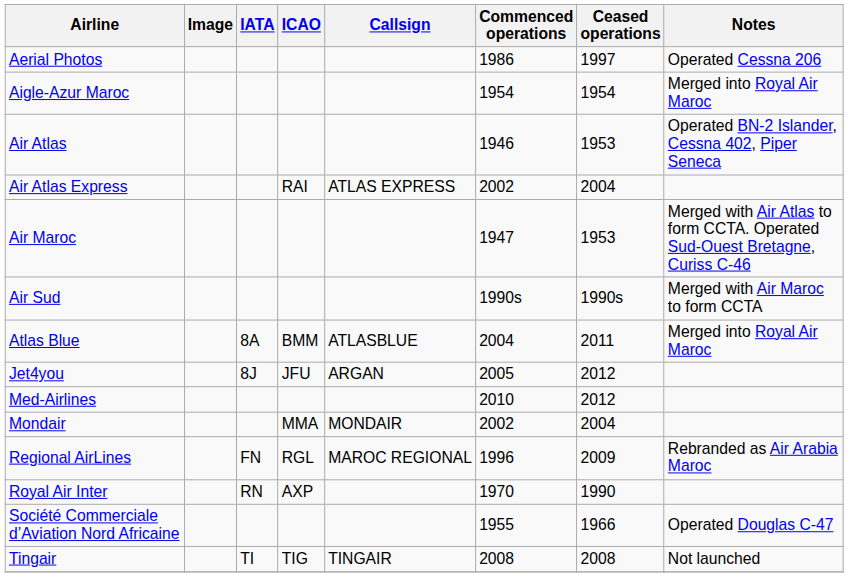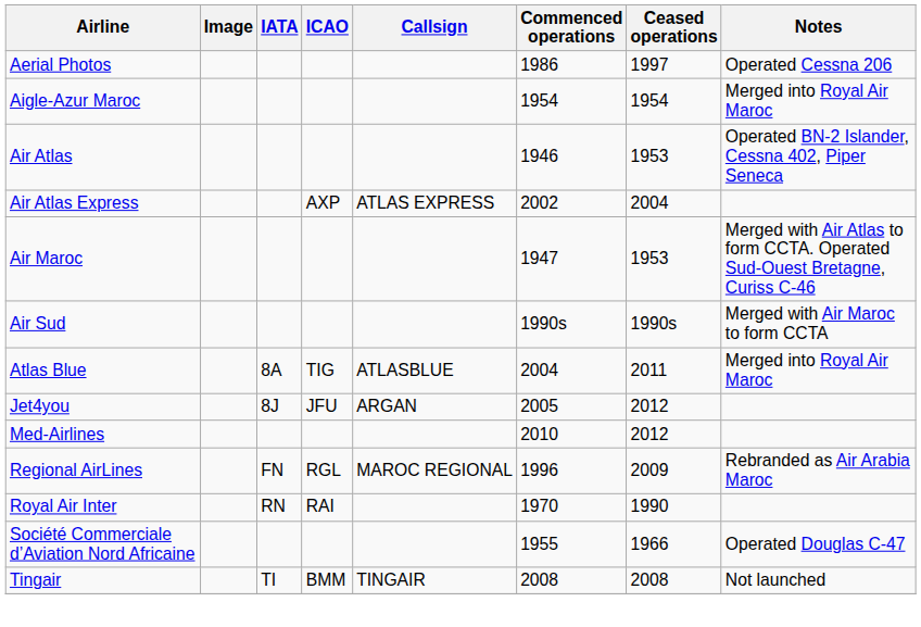Air Atlas Express | ICAO: RAI -> AXP
Atlas Blue | ICAO: BMM -> TIG
- row: Mondair | MMA | MONDAIR | 2002 | 2004
Royal Air Inter | ICAO: AXP -> RAI
Tingair | ICAO: TIG -> BMM
